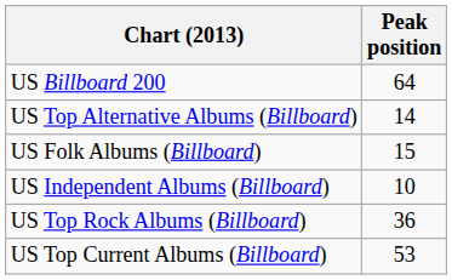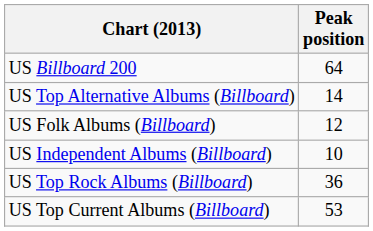US Folk Albums (Billboard) | Peak position: 15 -> 12
